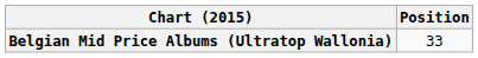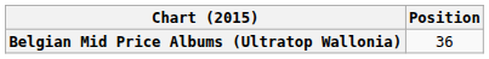Belgian Mid Price Albums (Ultratop Wallonia) | Position: 33 -> 36
